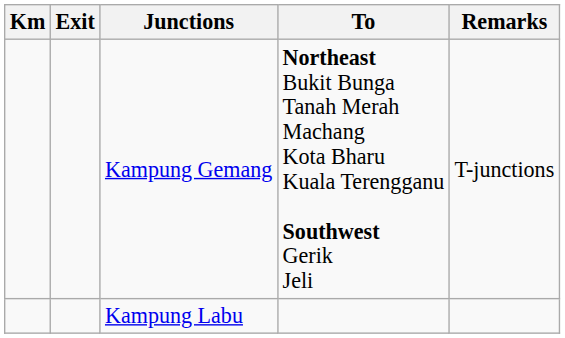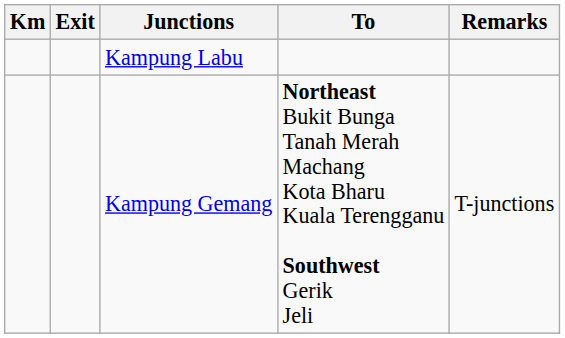rows swapped: Kampung Gemang <-> Kampung Labu
